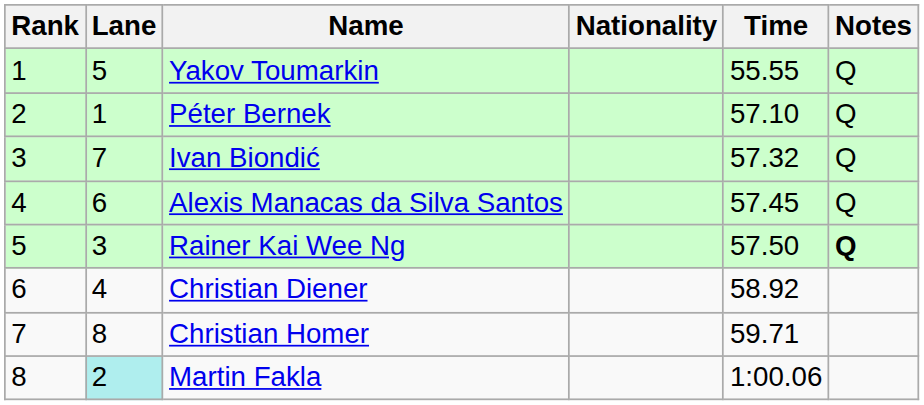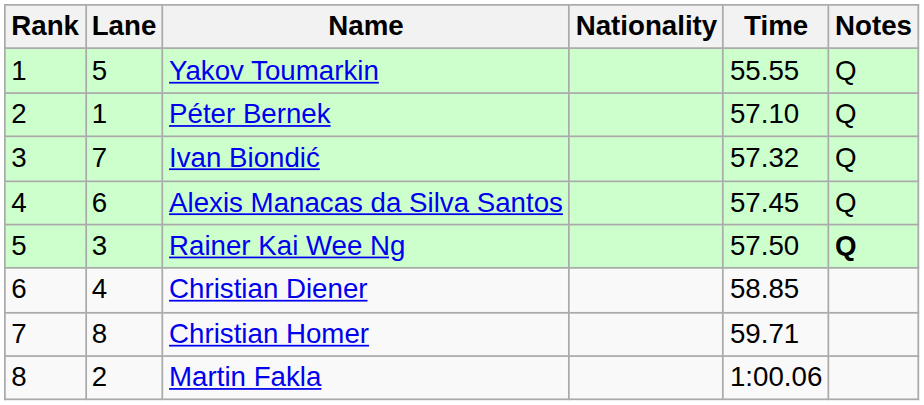Christian Diener | Time: 58.92 -> 58.85
Martin Fakla | Lane: paleturquoise background -> no background
